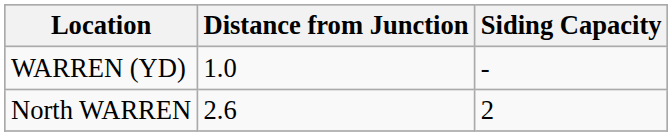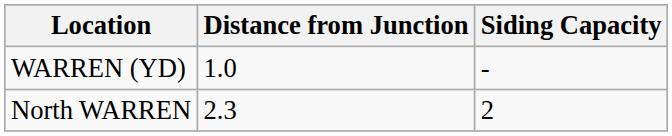North WARREN | Distance from Junction: 2.6 -> 2.3
